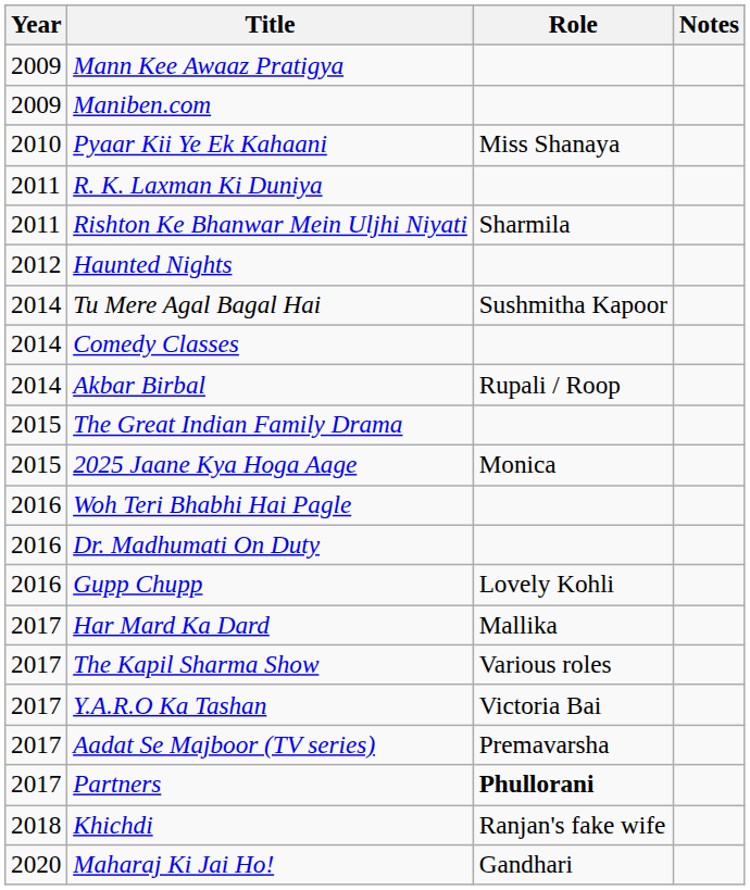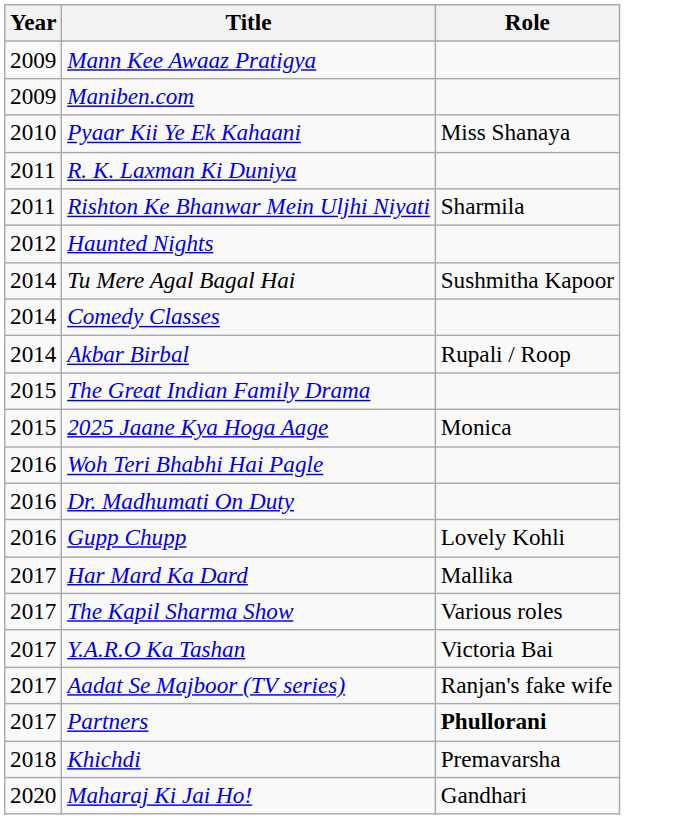- column: Notes
Aadat Se Majboor (TV series) | Role: Premavarsha -> Ranjan's fake wife
Khichdi | Role: Ranjan's fake wife -> Premavarsha
